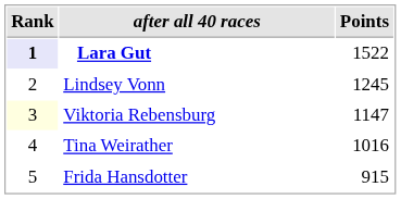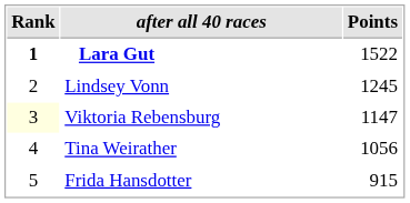Lara Gut | Rank: lavender background -> no background
Tina Weirather | Points: 1016 -> 1056
